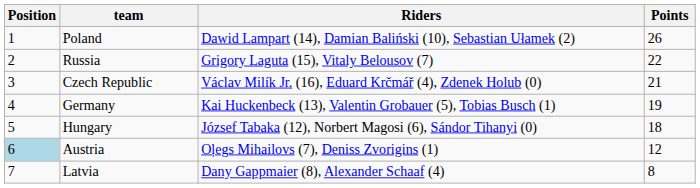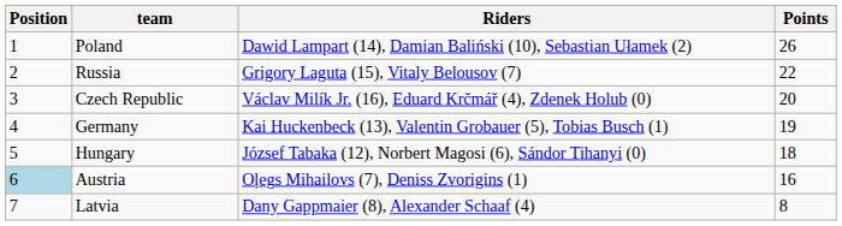Czech Republic | Points: 21 -> 20
Austria | Points: 12 -> 16
